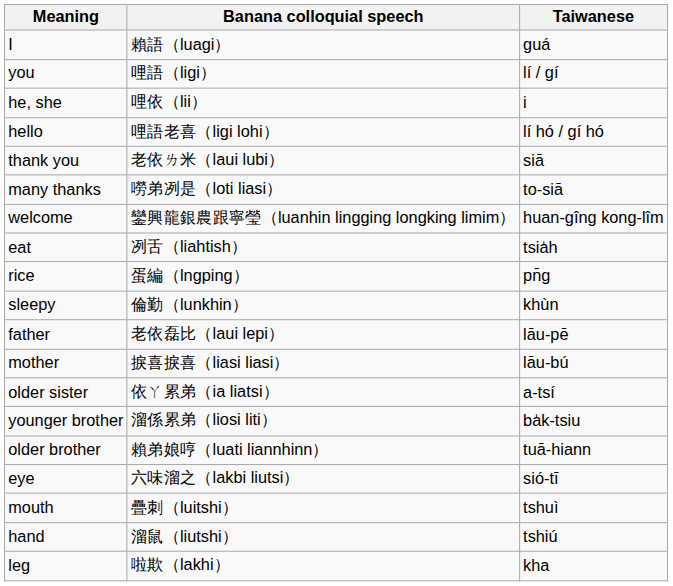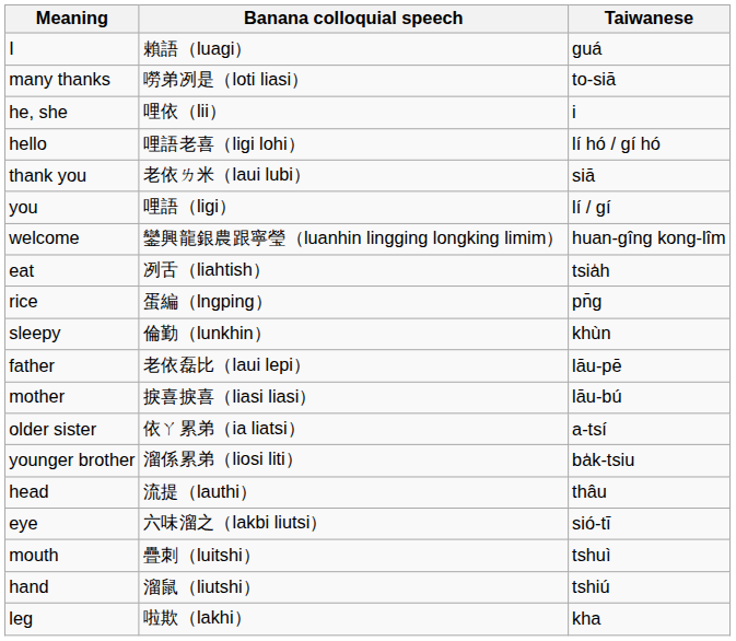rows swapped: you <-> many thanks
- row: older brother | 賴弟娘哼（luati liannhinn） | tuā-hiann
+ row: head | 流提（lauthi） | thâu
